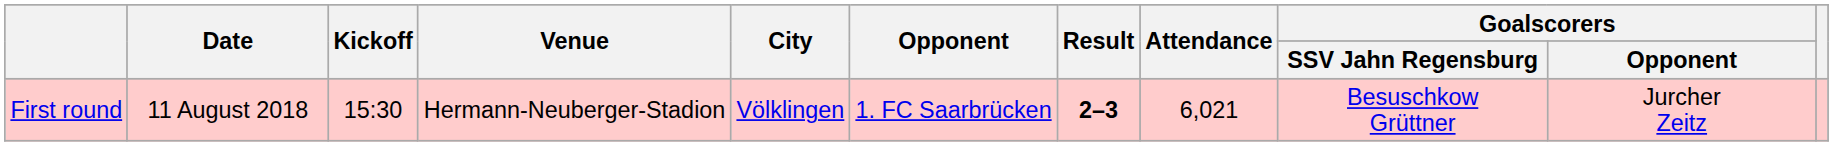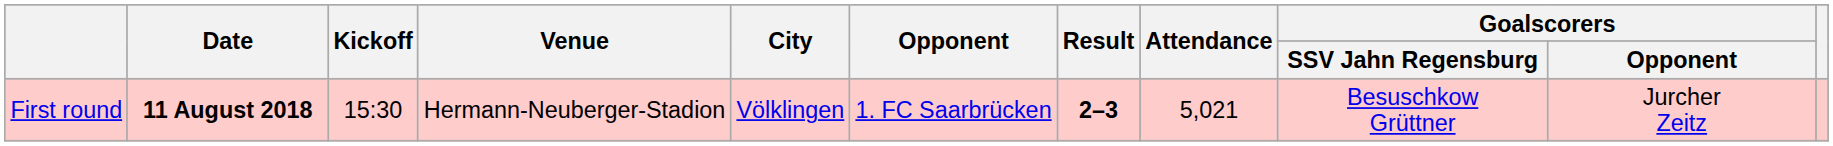First round | Date: normal -> bold
First round | Attendance: 6,021 -> 5,021
